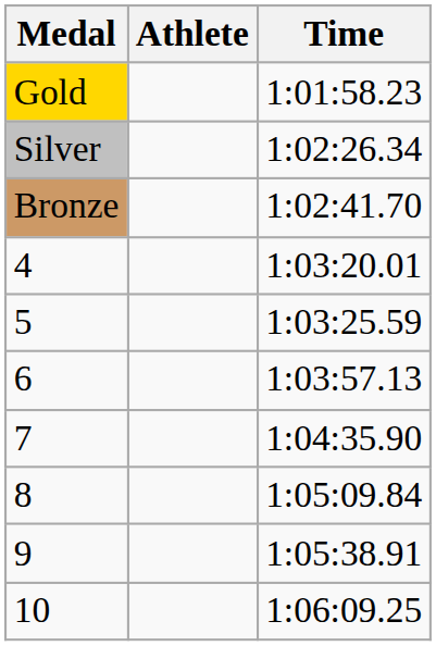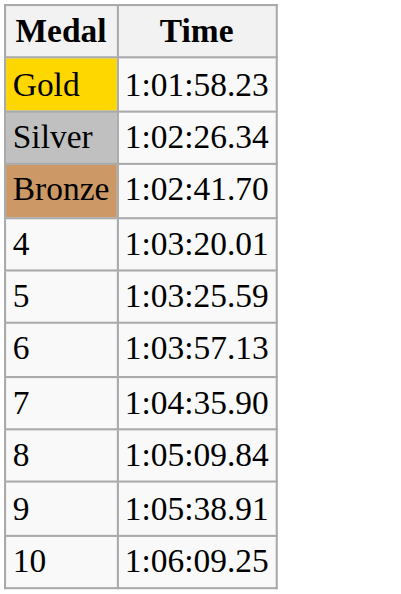- column: Athlete
